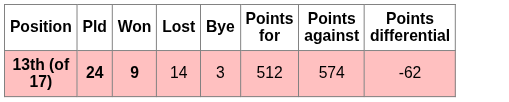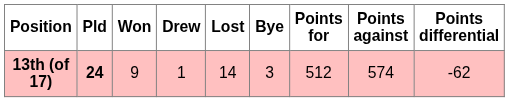+ column: Drew | 1
13th (of 17) | Won: bold -> normal
